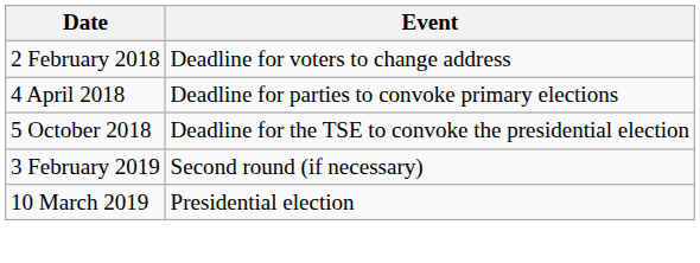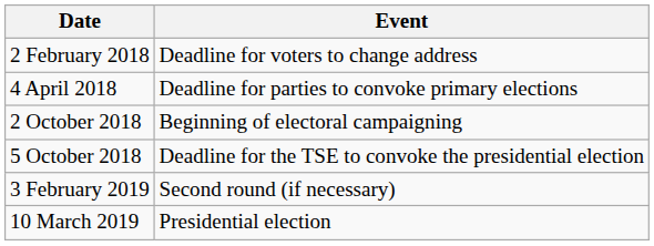+ row: 2 October 2018 | Beginning of electoral campaigning
